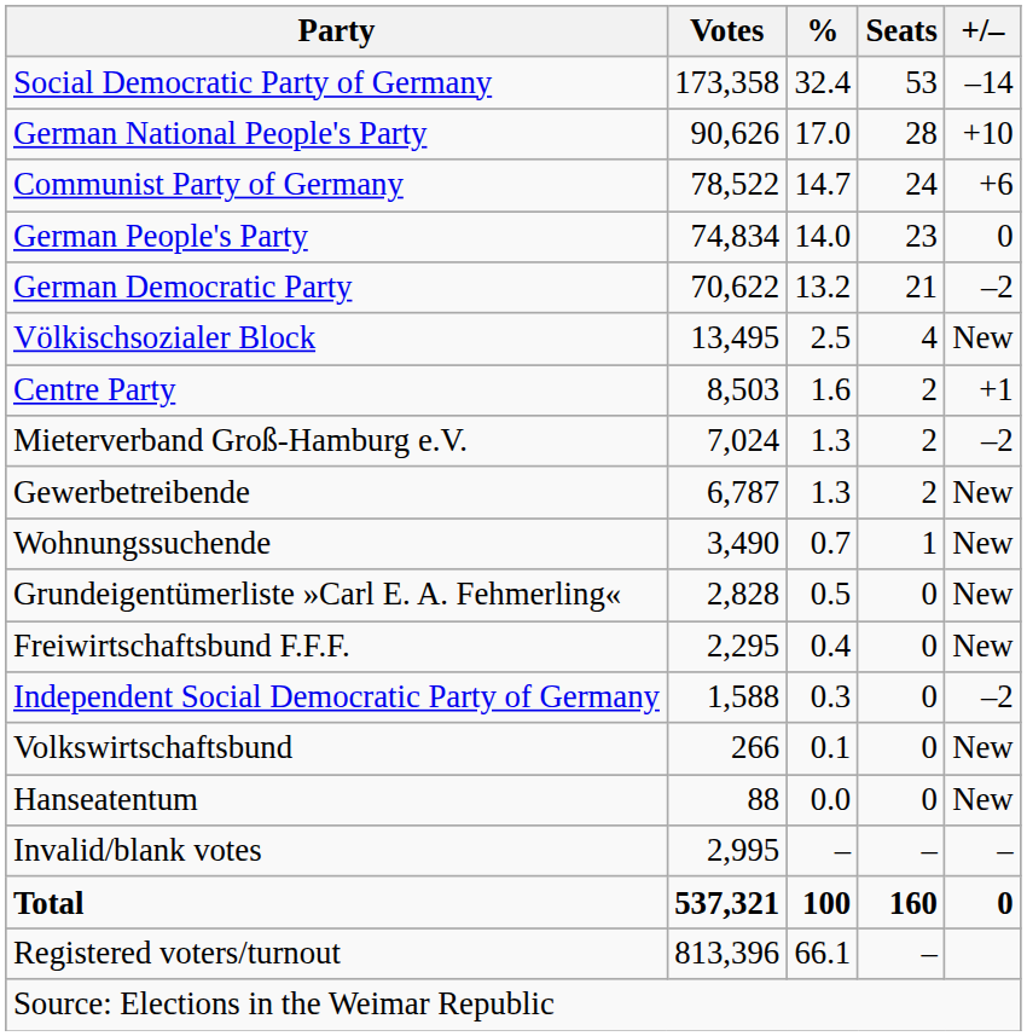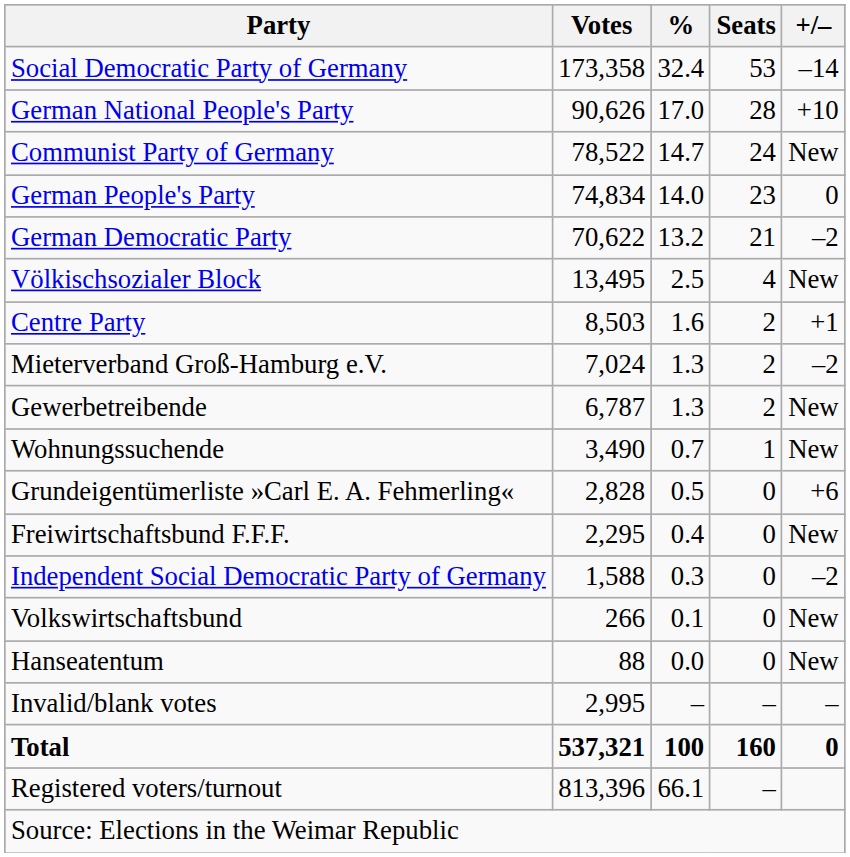Communist Party of Germany | +/–: +6 -> New
Grundeigentümerliste »Carl E. A. Fehmerling« | +/–: New -> +6
